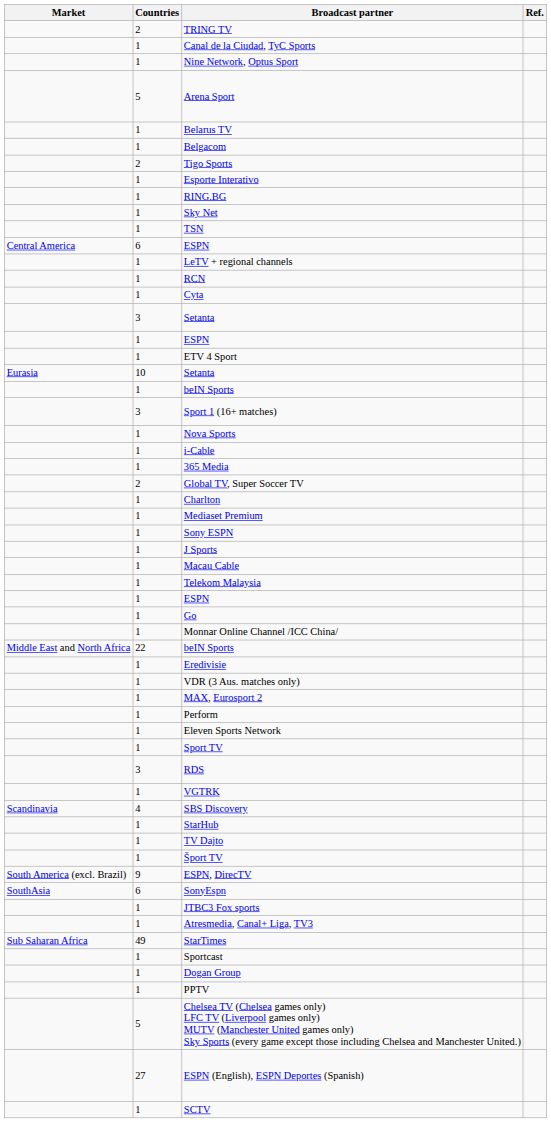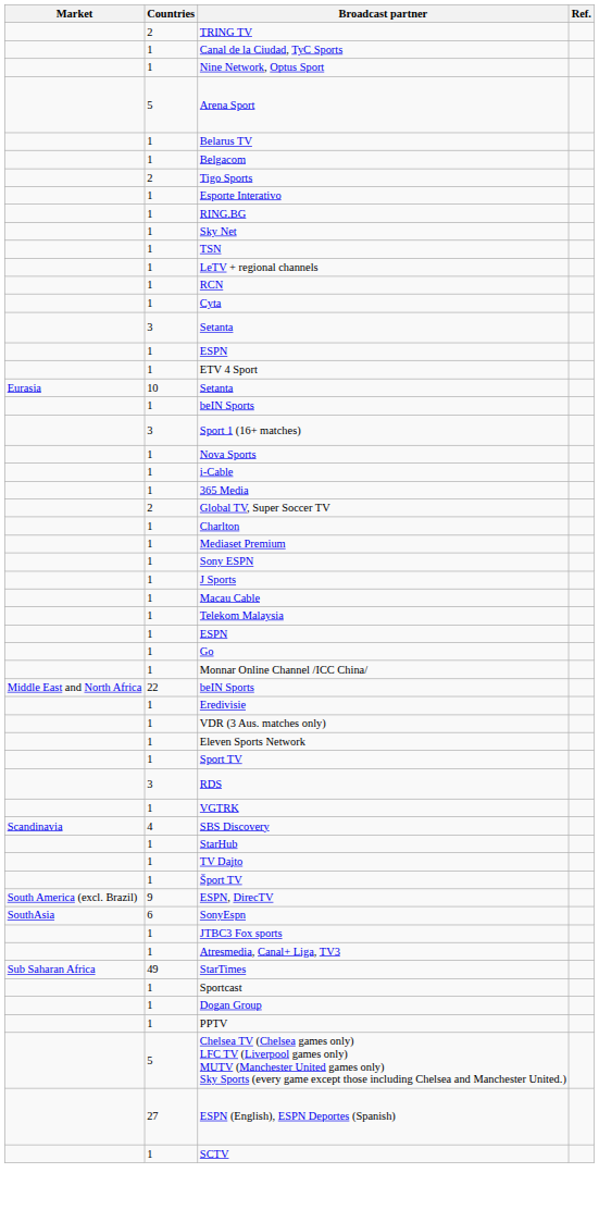- row: Central America | 6 | ESPN
- row: 1 | MAX, Eurosport 2
- row: 1 | Perform
